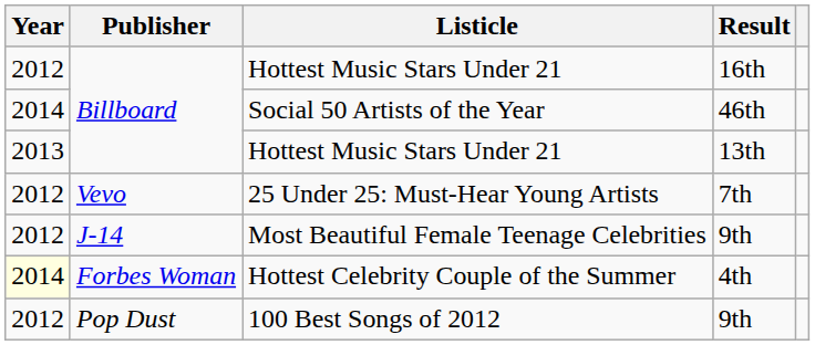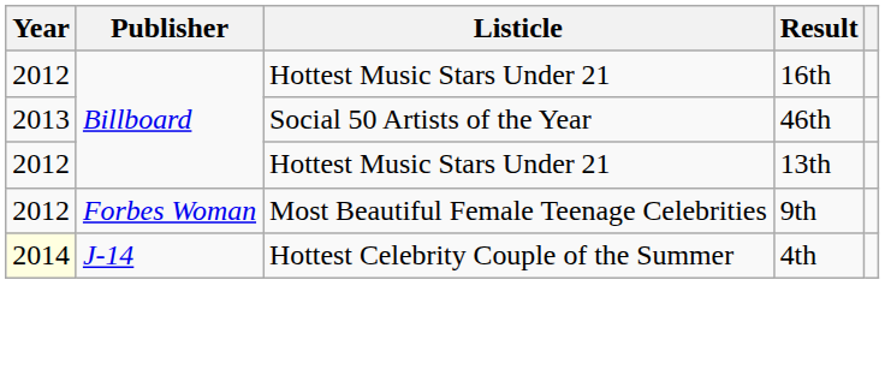Social 50 Artists of the Year | Year: 2014 -> 2013
Hottest Music Stars Under 21 / 13th | Year: 2013 -> 2012
- row: 2012 | Vevo | 25 Under 25: Must-Hear Young Artists | 7th
Most Beautiful Female Teenage Celebrities | Publisher: J-14 -> Forbes Woman
Hottest Celebrity Couple of the Summer | Publisher: Forbes Woman -> J-14
- row: 2012 | Pop Dust | 100 Best Songs of 2012 | 9th
